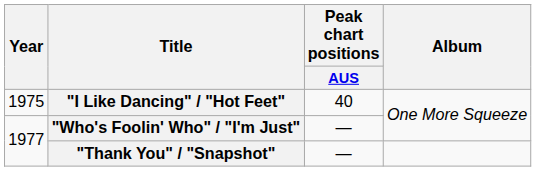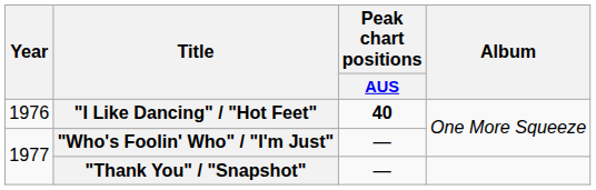"I Like Dancing" / "Hot Feet" | Year: 1975 -> 1976
"I Like Dancing" / "Hot Feet" | Peak chart positions / AUS: normal -> bold
